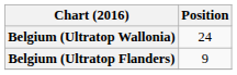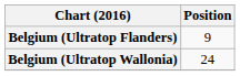rows swapped: Belgium (Ultratop Flanders) <-> Belgium (Ultratop Wallonia)
